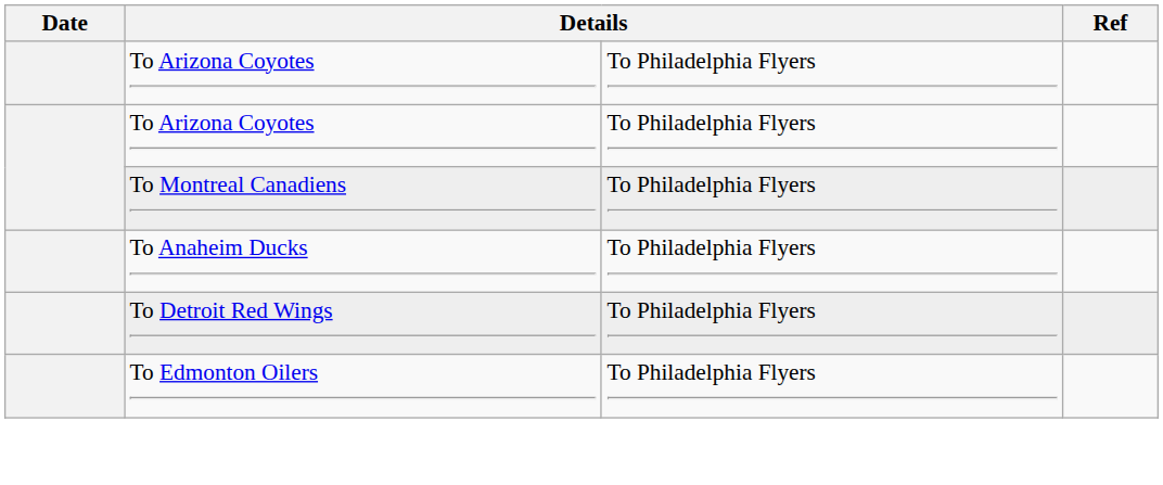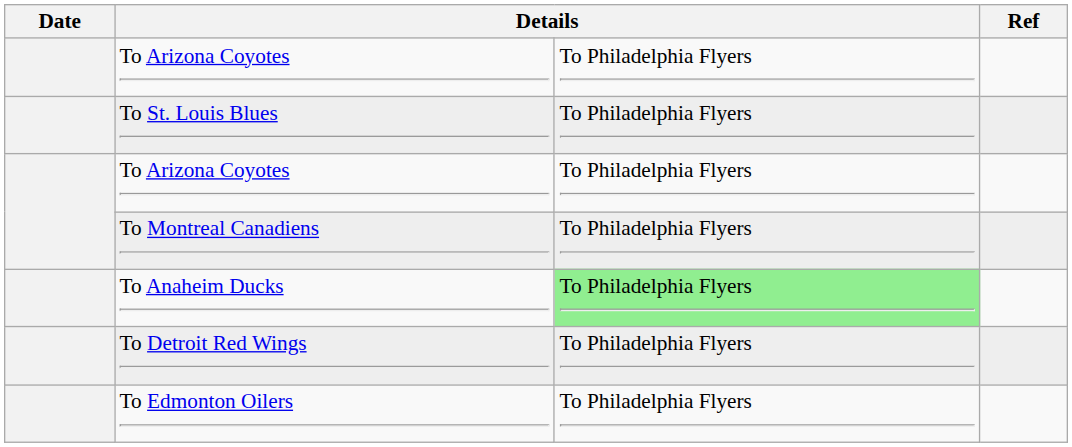+ row: To St. Louis Blues | To Philadelphia Flyers
To Anaheim Ducks | column 3: no background -> lightgreen background
